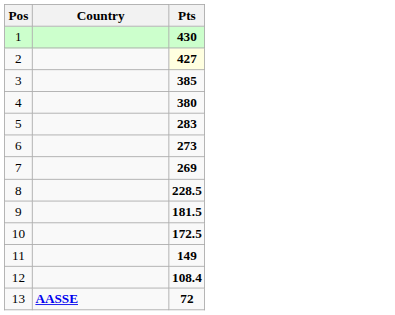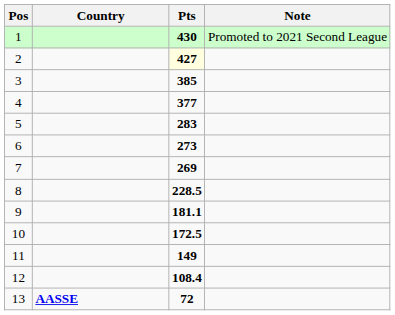+ column: Note | Promoted to 2021 Second League
4 | Pts: 380 -> 377
9 | Pts: 181.5 -> 181.1
